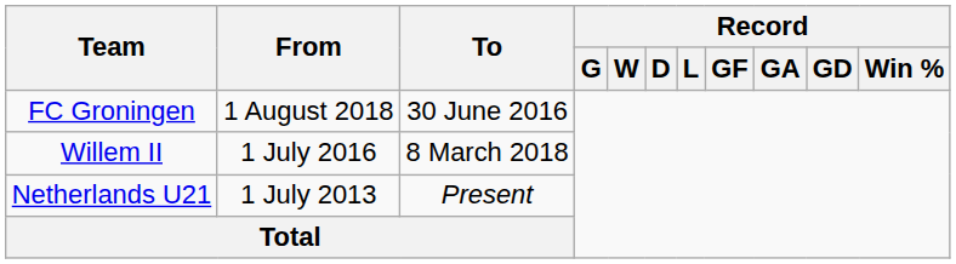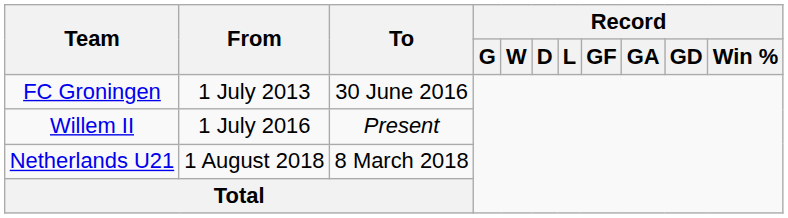FC Groningen | From: 1 August 2018 -> 1 July 2013
Willem II | To: 8 March 2018 -> Present
Netherlands U21 | From: 1 July 2013 -> 1 August 2018
Netherlands U21 | To: Present -> 8 March 2018
